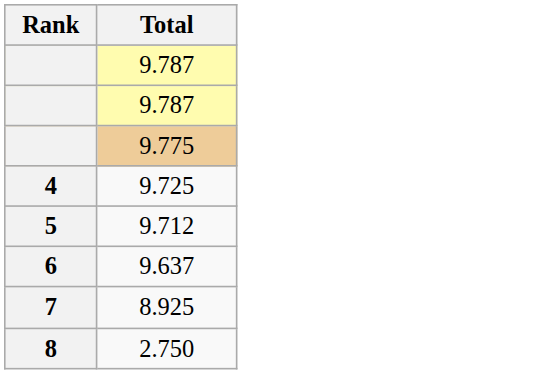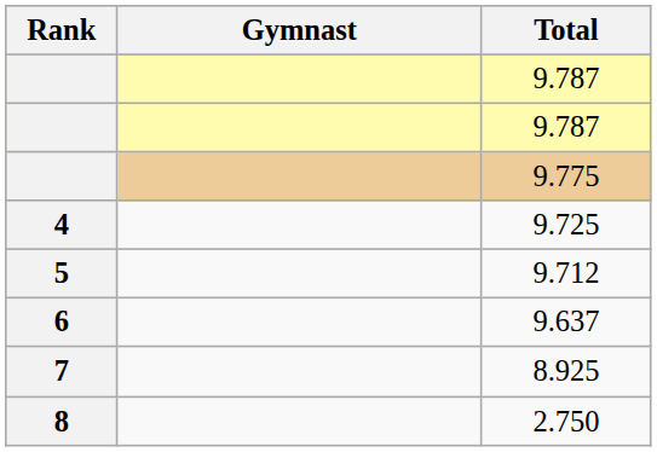+ column: Gymnast
